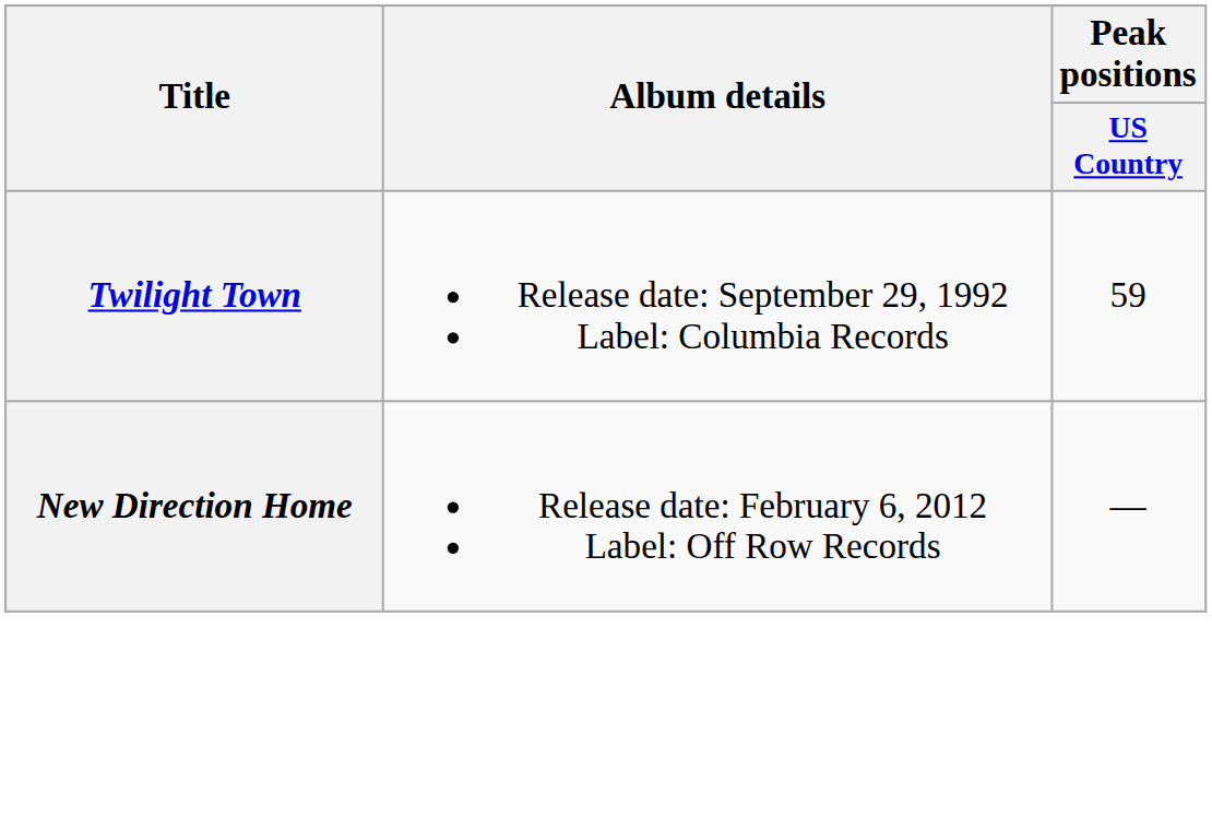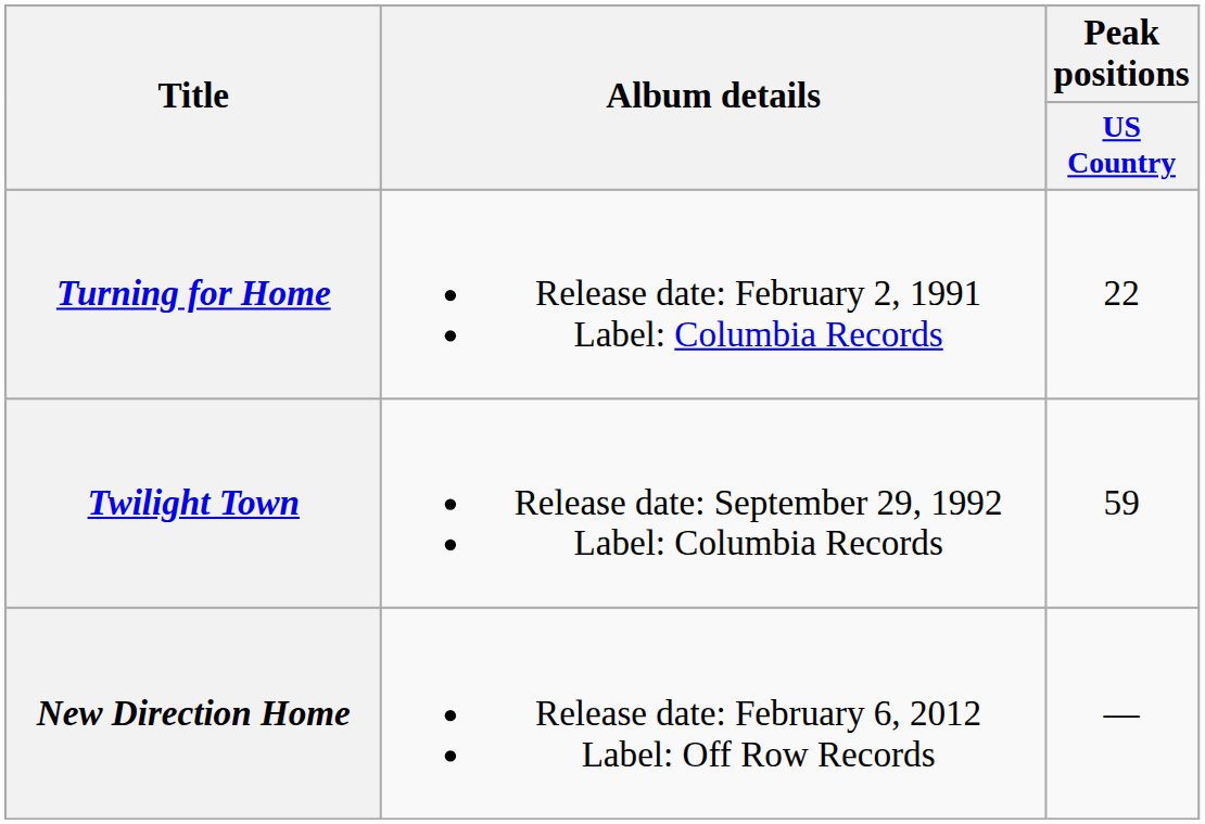+ row: Turning for Home | Release date: February 2, 1991 Label: Columbia Records | 22
